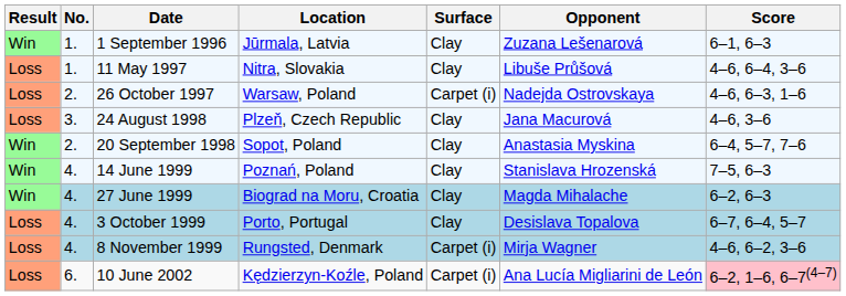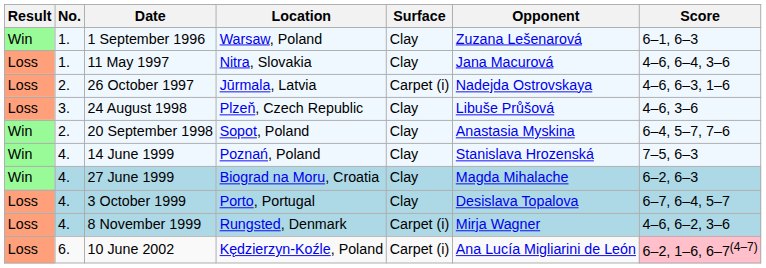1 September 1996 | Location: Jūrmala, Latvia -> Warsaw, Poland
11 May 1997 | Opponent: Libuše Průšová -> Jana Macurová
26 October 1997 | Location: Warsaw, Poland -> Jūrmala, Latvia
24 August 1998 | Opponent: Jana Macurová -> Libuše Průšová
